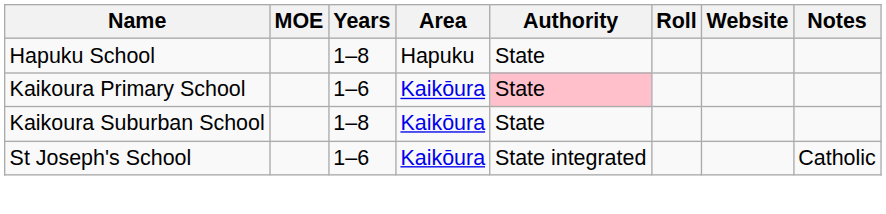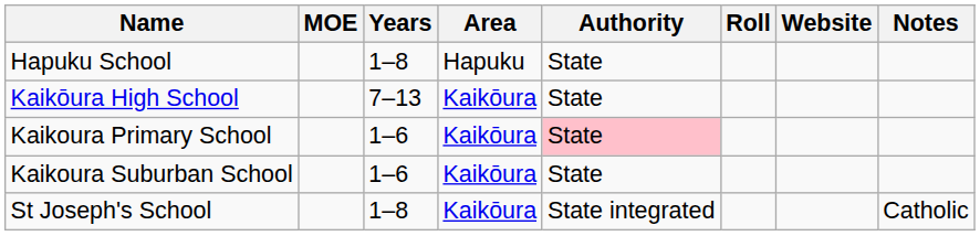+ row: Kaikōura High School | 7–13 | Kaikōura | State
Kaikoura Suburban School | Years: 1–8 -> 1–6
St Joseph's School | Years: 1–6 -> 1–8
